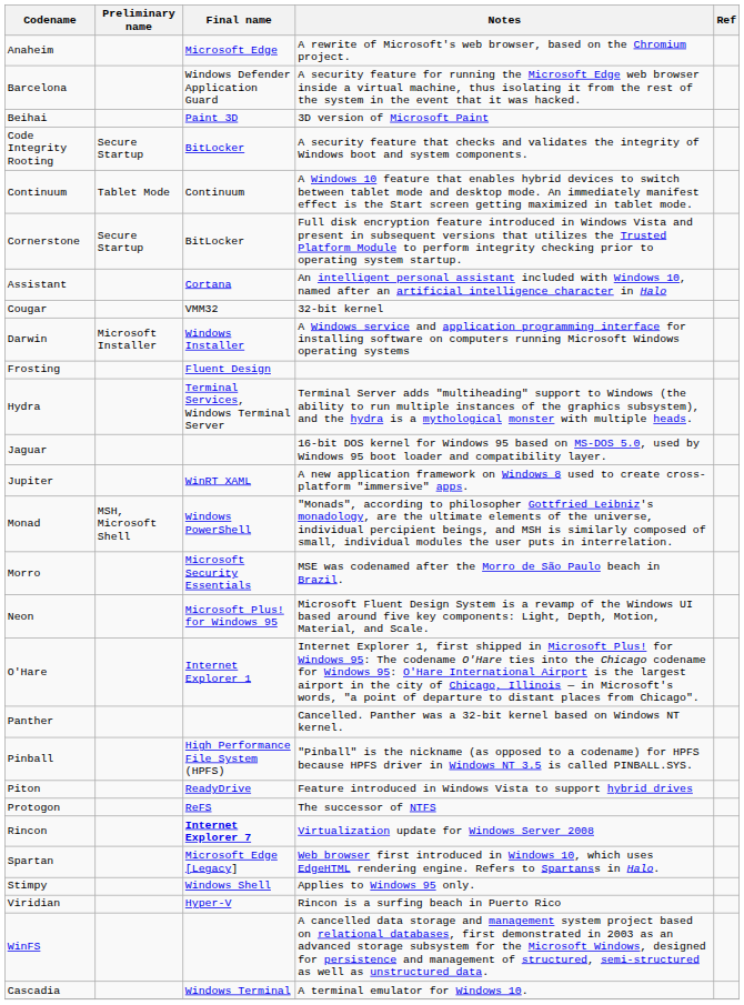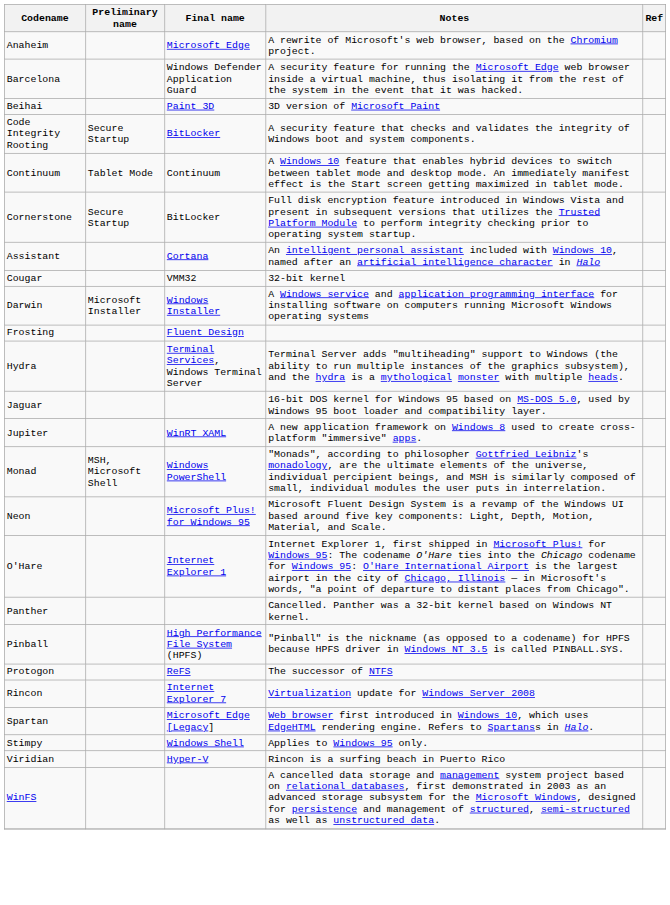- row: Morro | Microsoft Security Essentials | MSE was codenamed after the Morro de São Paulo beach in Brazil.
- row: Piton | ReadyDrive | Feature introduced in Windows Vista to support hybrid drives
Rincon | Final name: bold -> normal
- row: Cascadia | Windows Terminal | A terminal emulator for Windows 10.
